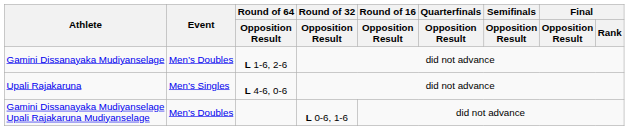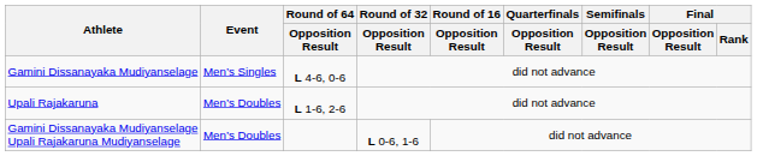Gamini Dissanayaka Mudiyanselage | Event: Men’s Doubles -> Men’s Singles
Gamini Dissanayaka Mudiyanselage | Round of 64 / Opposition Result: L 1-6, 2-6 -> L 4-6, 0-6
Upali Rajakaruna | Event: Men’s Singles -> Men’s Doubles
Upali Rajakaruna | Round of 64 / Opposition Result: L 4-6, 0-6 -> L 1-6, 2-6
